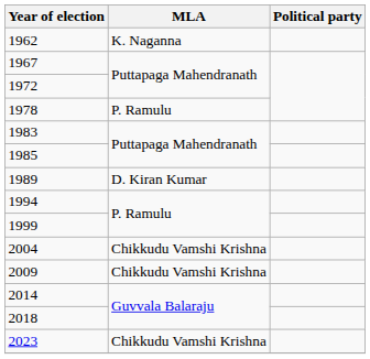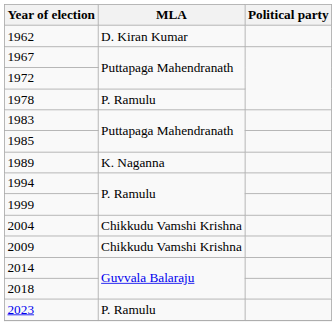1962 | MLA: K. Naganna -> D. Kiran Kumar
1989 | MLA: D. Kiran Kumar -> K. Naganna
2023 | MLA: Chikkudu Vamshi Krishna -> P. Ramulu
